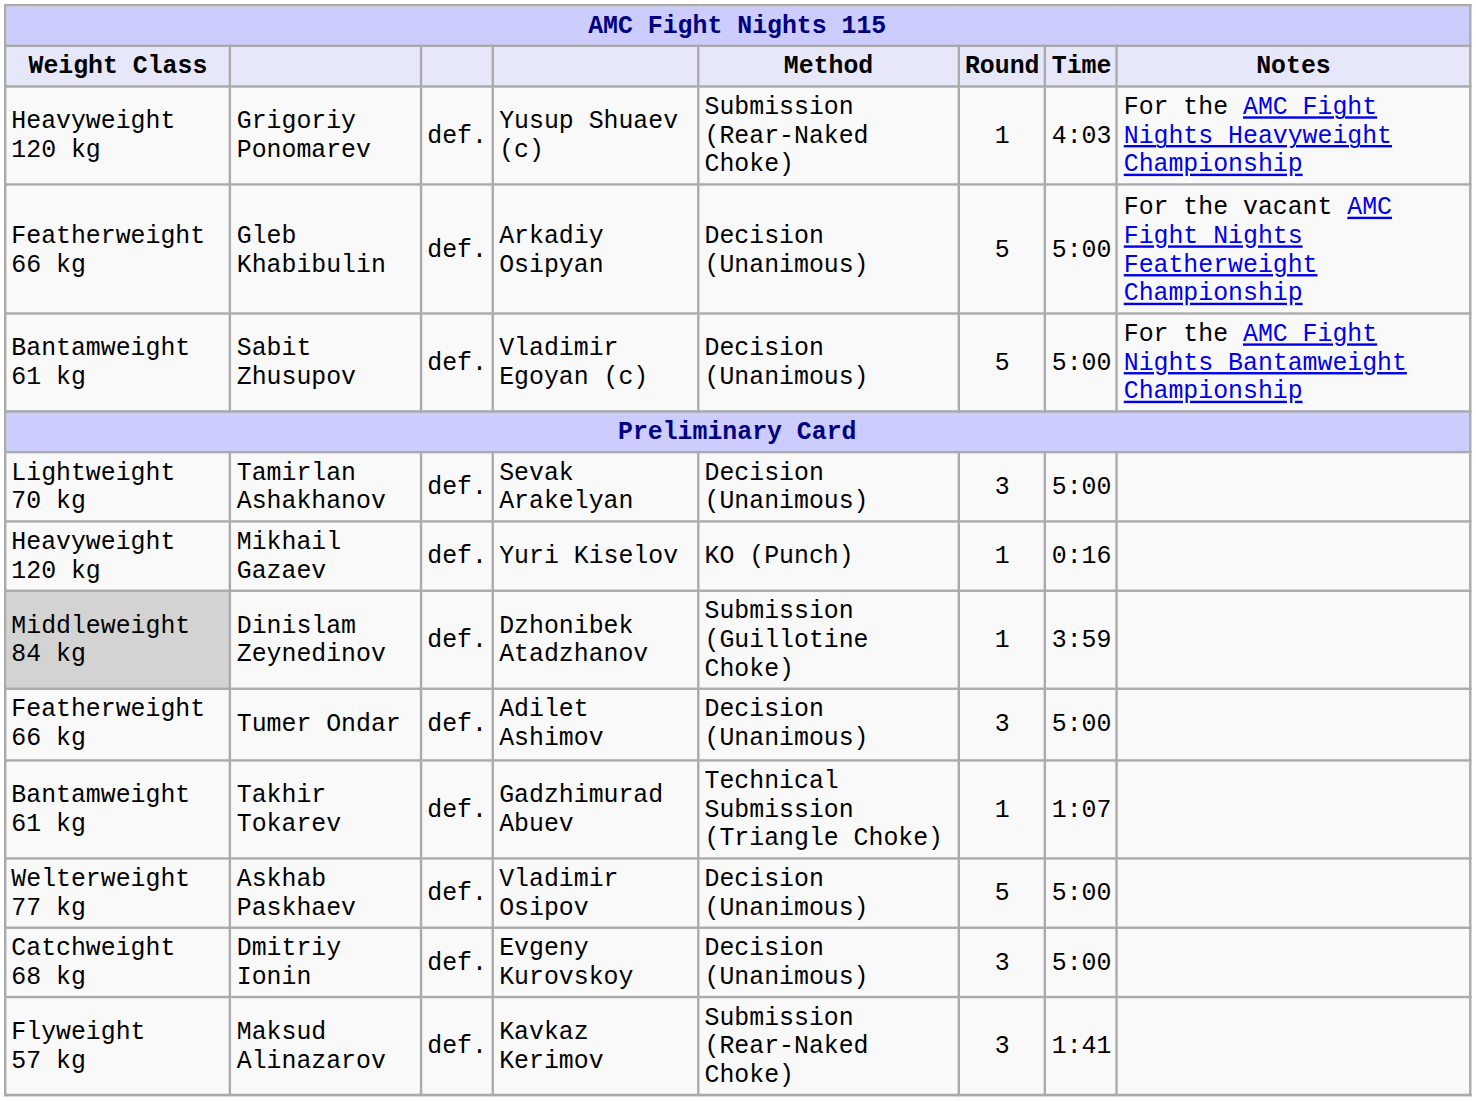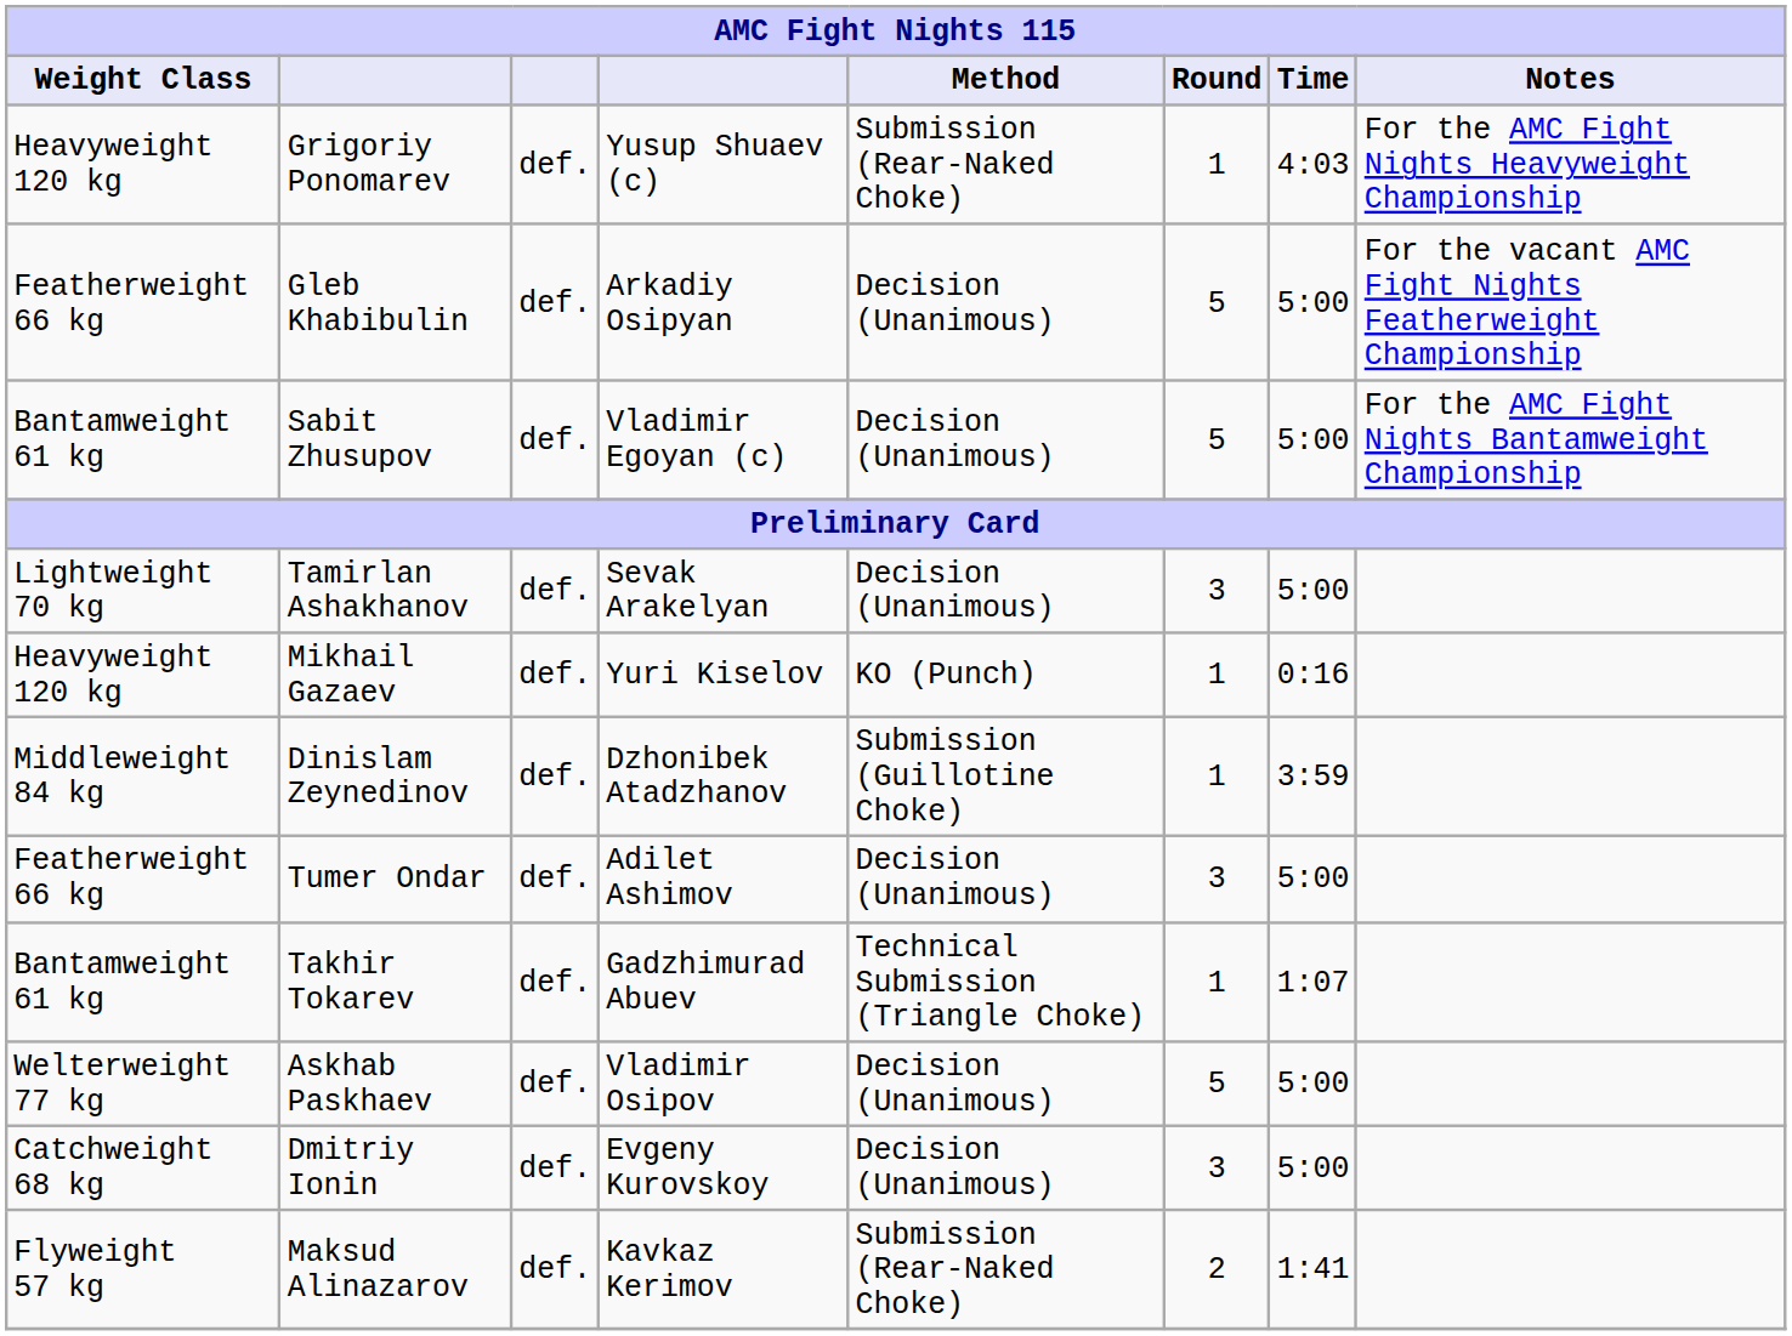Dinislam Zeynedinov | Weight Class: lightgrey background -> no background
Maksud Alinazarov | Round: 3 -> 2
